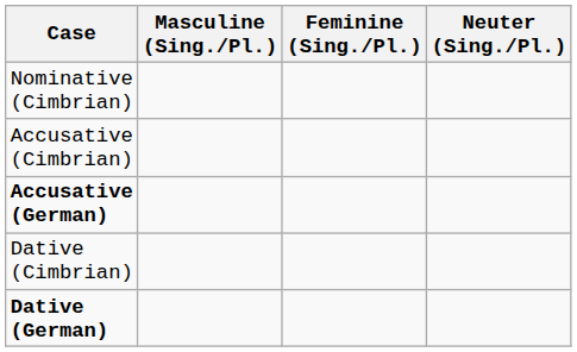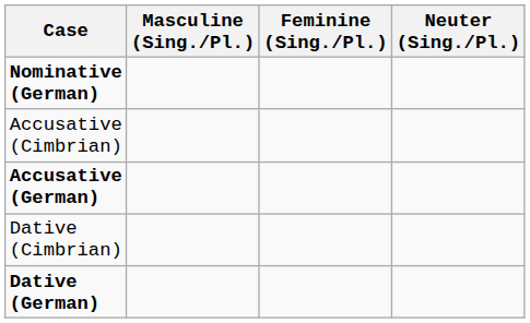- row: Nominative (Cimbrian)
+ row: Nominative (German)
